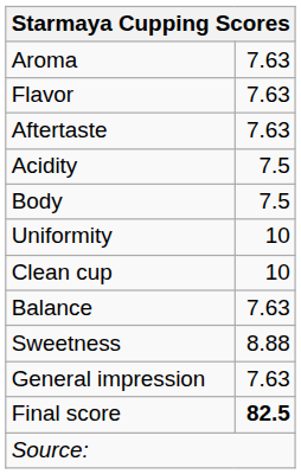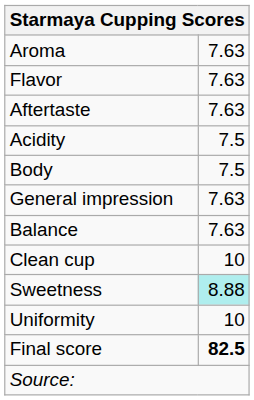rows swapped: Uniformity <-> General impression
rows swapped: Clean cup <-> Balance
Sweetness | column 2: no background -> paleturquoise background
